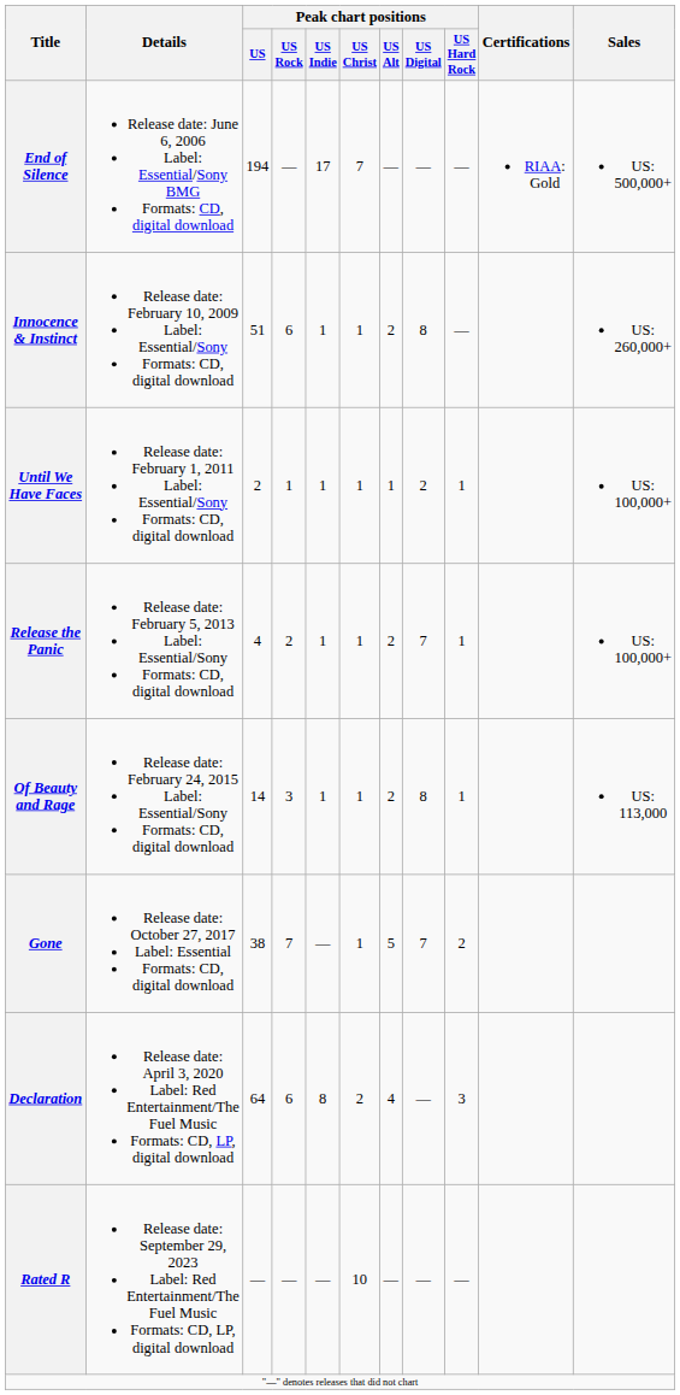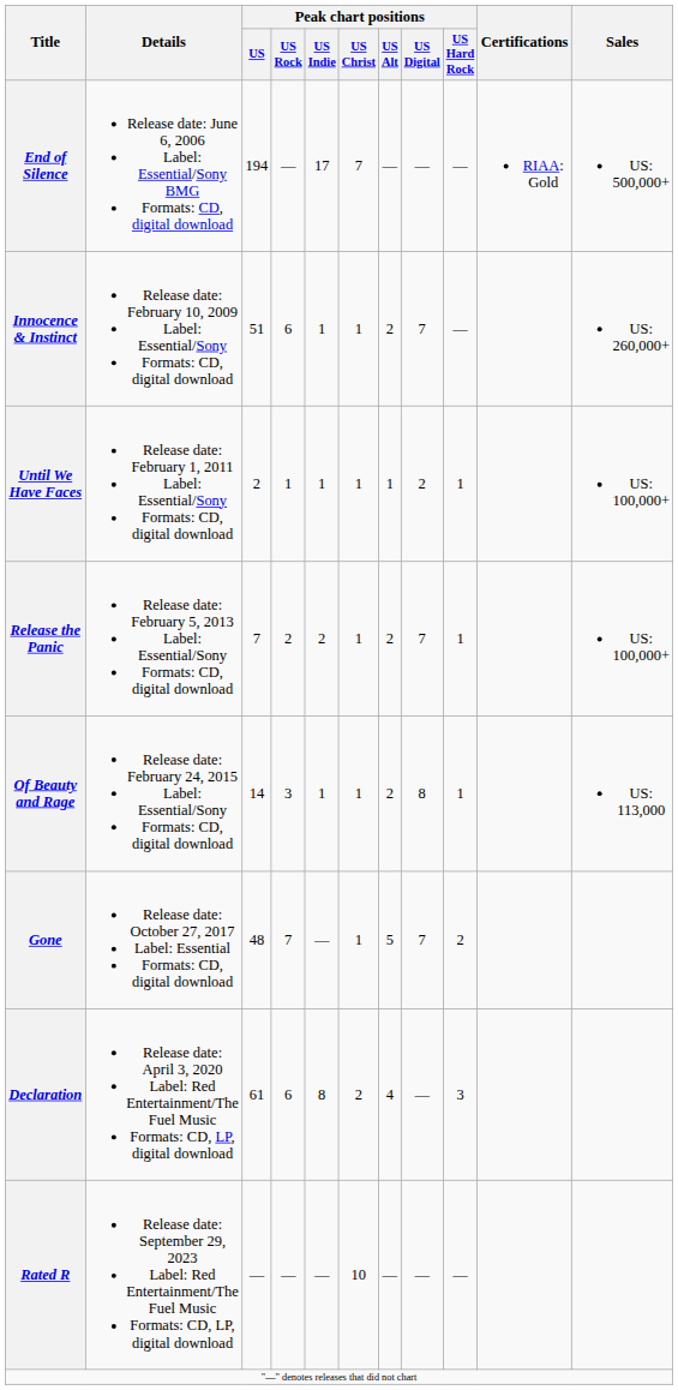Innocence & Instinct | Peak chart positions / US Digital: 8 -> 7
Release the Panic | Peak chart positions / US: 4 -> 7
Release the Panic | Peak chart positions / US Indie: 1 -> 2
Gone | Peak chart positions / US: 38 -> 48
Declaration | Peak chart positions / US: 64 -> 61
